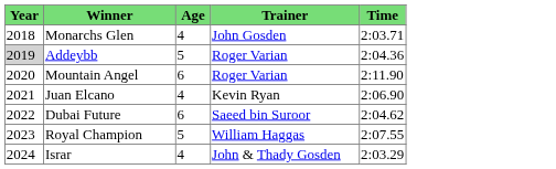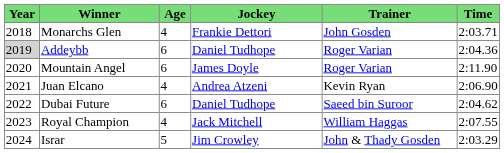+ column: Jockey | Frankie Dettori | Daniel Tudhope | James Doyle | Andrea Atzeni | Daniel Tudhope | Jack Mitchell | Jim Crowley
Addeybb | Age: 5 -> 6
Royal Champion | Age: 5 -> 4
Israr | Age: 4 -> 5
